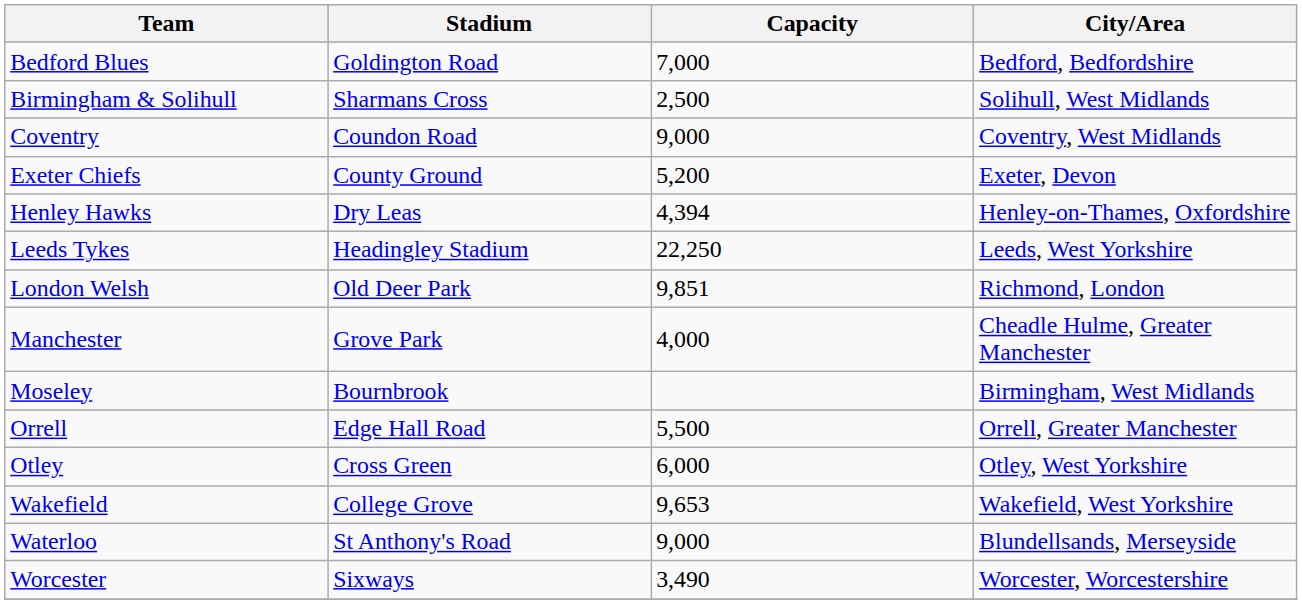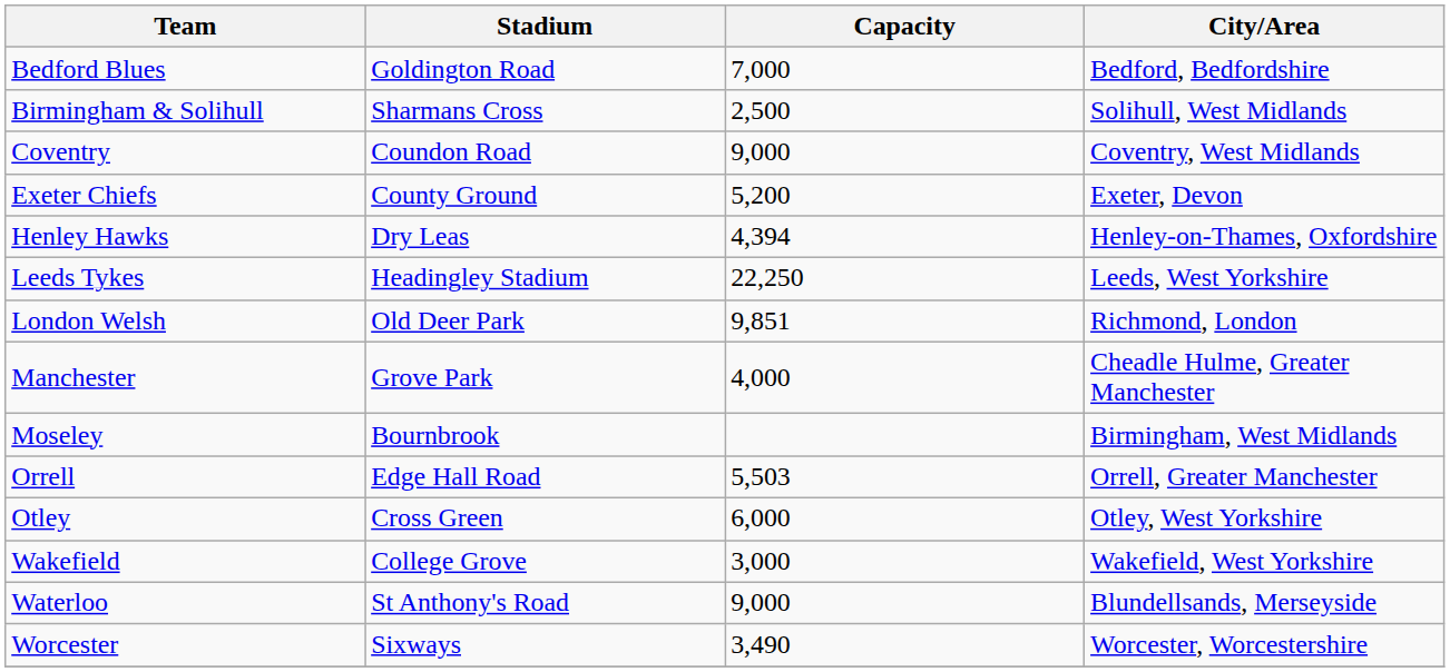Orrell | Capacity: 5,500 -> 5,503
Wakefield | Capacity: 9,653 -> 3,000
